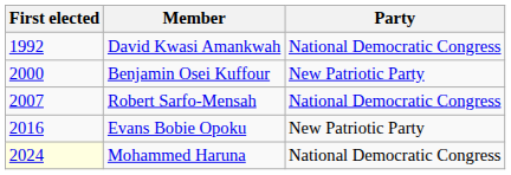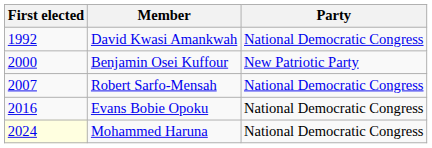Evans Bobie Opoku | Party: New Patriotic Party -> National Democratic Congress
